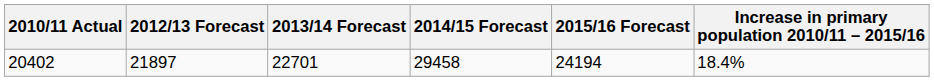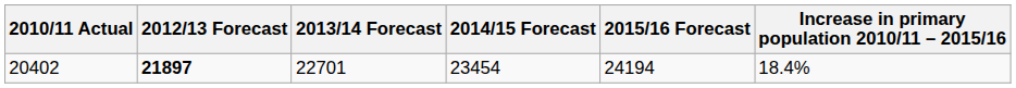20402 | 2012/13 Forecast: normal -> bold
20402 | 2014/15 Forecast: 29458 -> 23454
